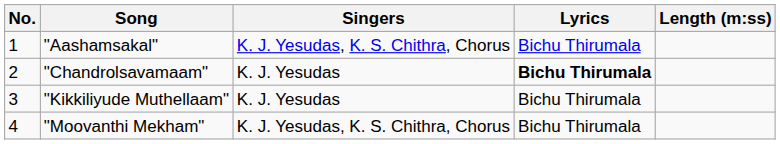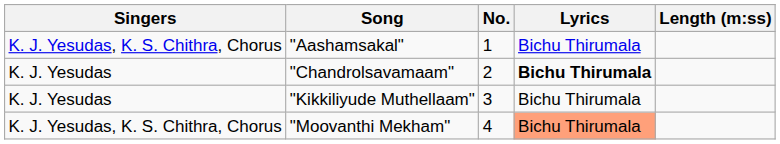columns swapped: No. <-> Singers
"Moovanthi Mekham" | Lyrics: no background -> lightsalmon background
